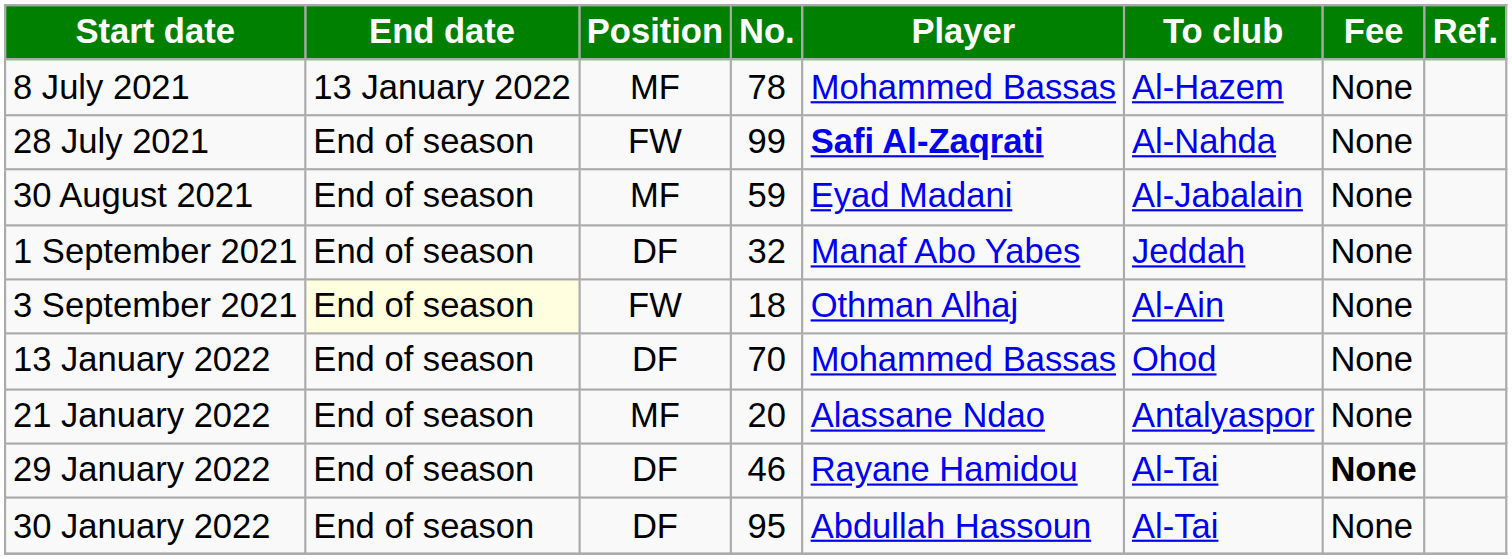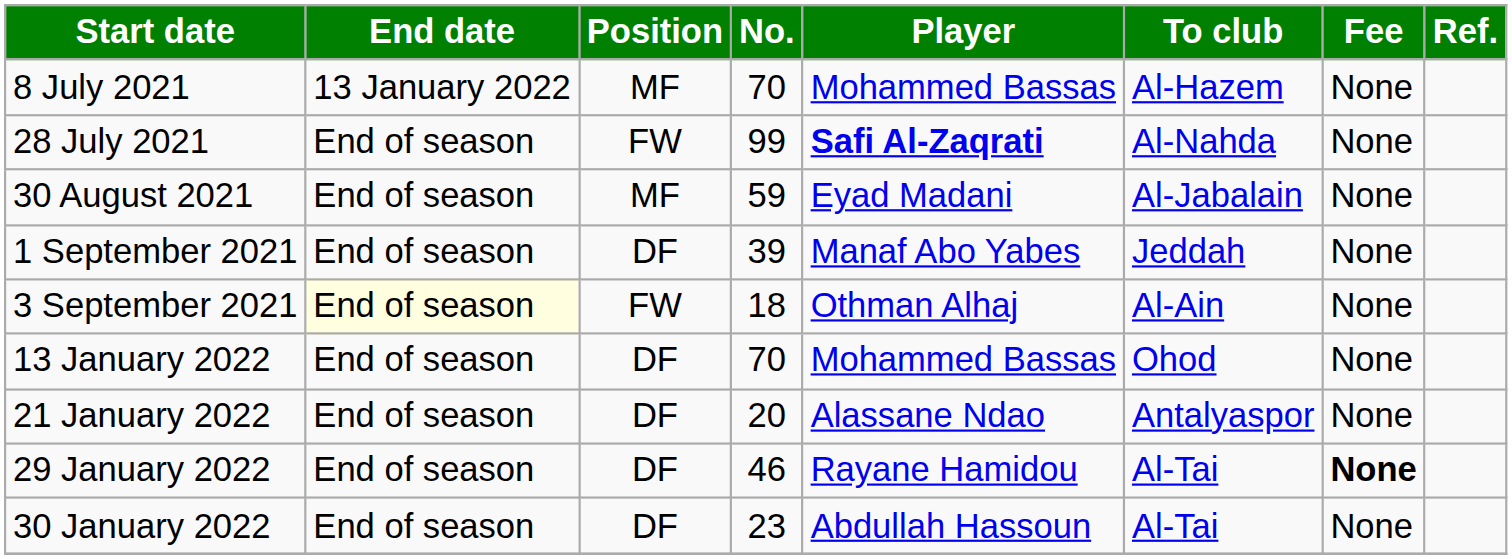8 July 2021 | No.: 78 -> 70
1 September 2021 | No.: 32 -> 39
21 January 2022 | Position: MF -> DF
30 January 2022 | No.: 95 -> 23
